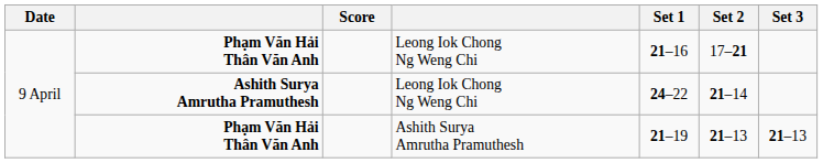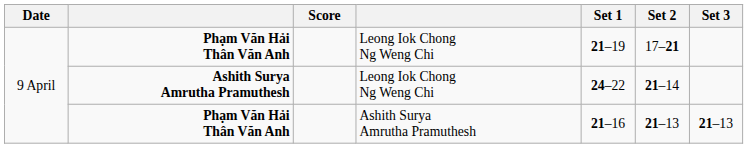Phạm Văn Hải Thân Văn Anh / Leong Iok Chong Ng Weng Chi | Set 1: 21–16 -> 21–19
Phạm Văn Hải Thân Văn Anh / Ashith Surya Amrutha Pramuthesh | Set 1: 21–19 -> 21–16
